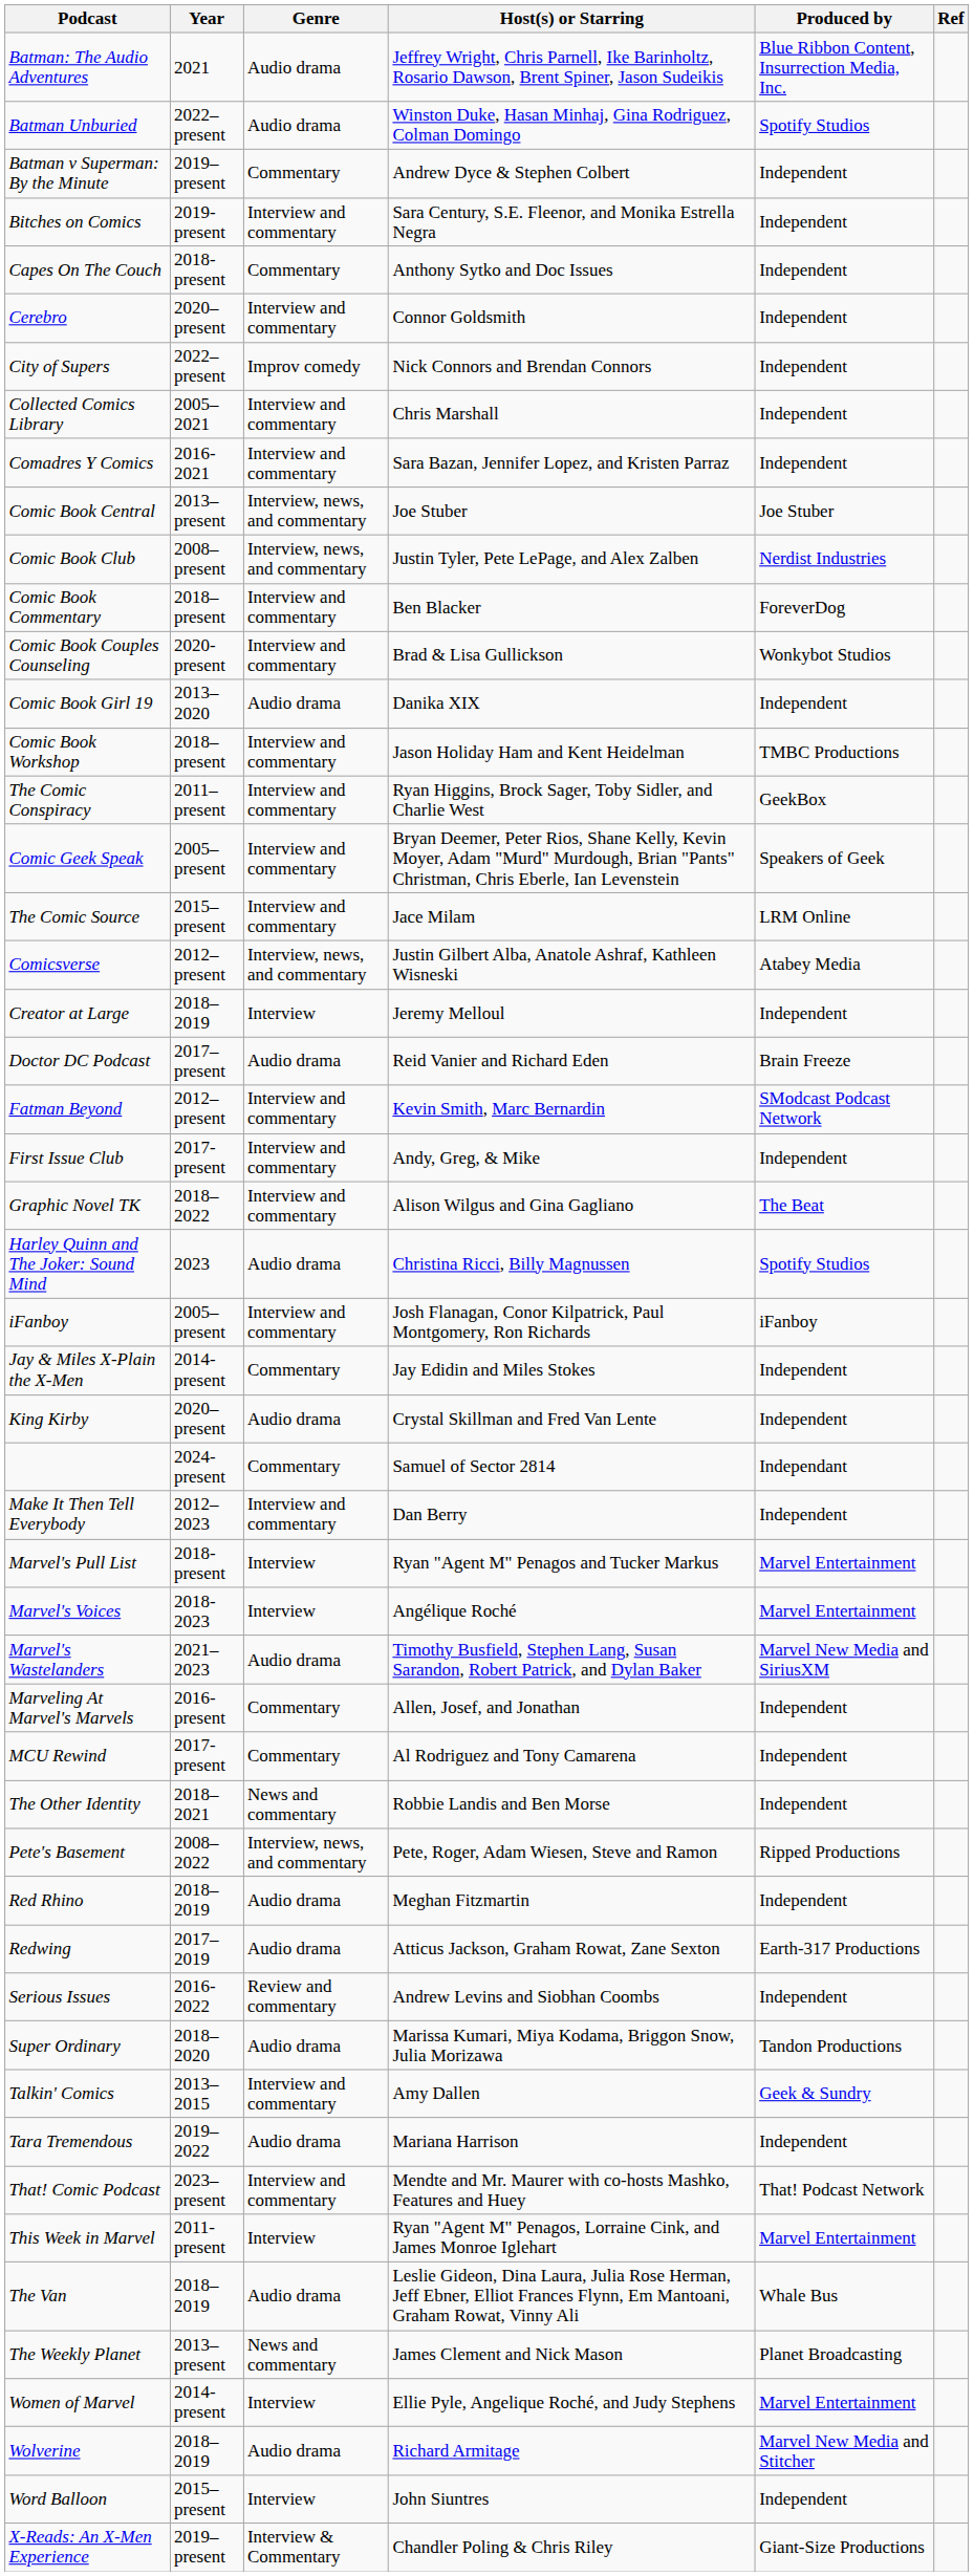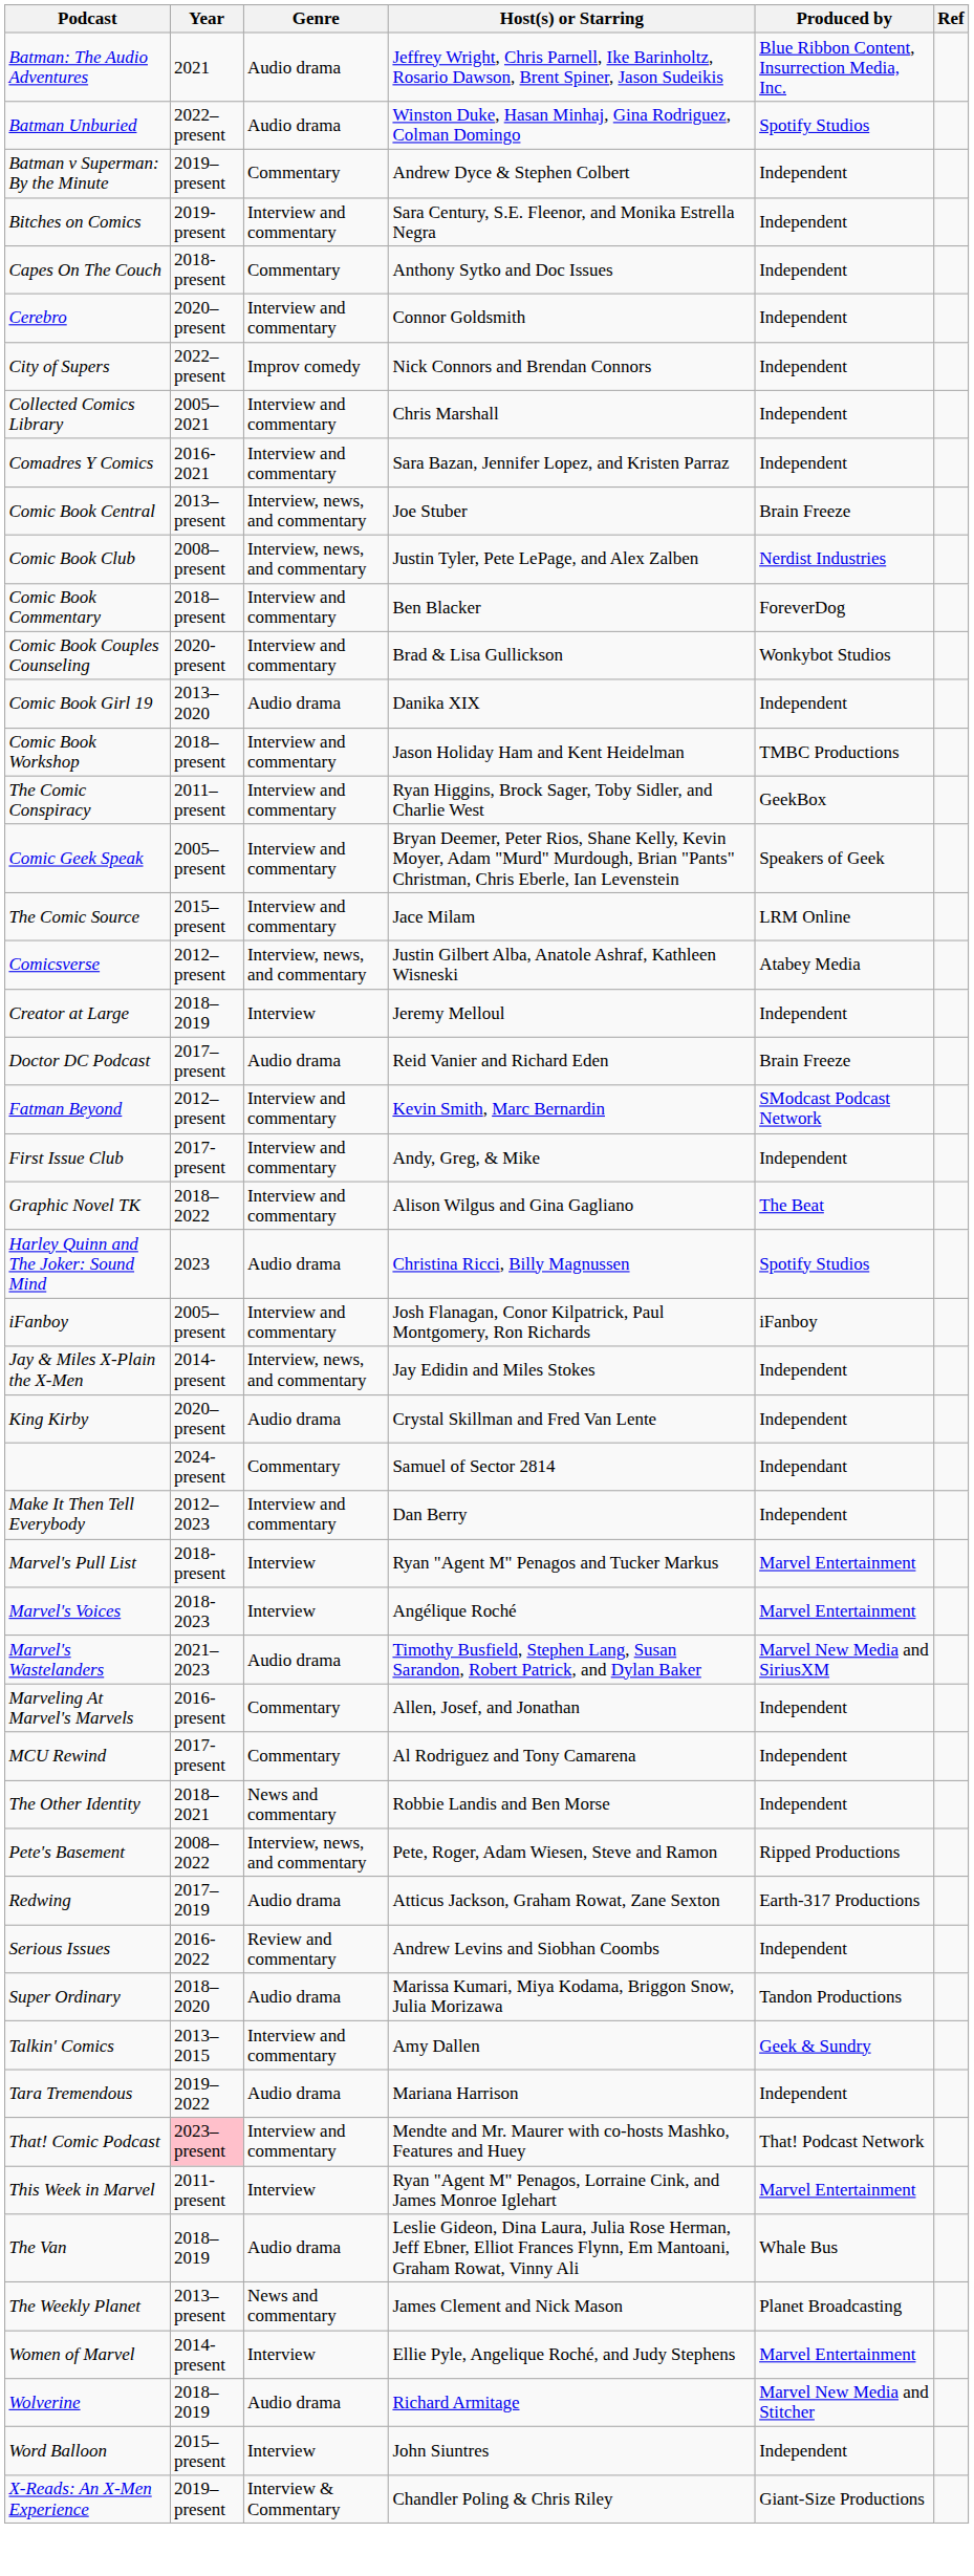Comic Book Central | Produced by: Joe Stuber -> Brain Freeze
Jay & Miles X-Plain the X-Men | Genre: Commentary -> Interview, news, and commentary
- row: Red Rhino | 2018–2019 | Audio drama | Meghan Fitzmartin | Independent
That! Comic Podcast | Year: no background -> pink background
